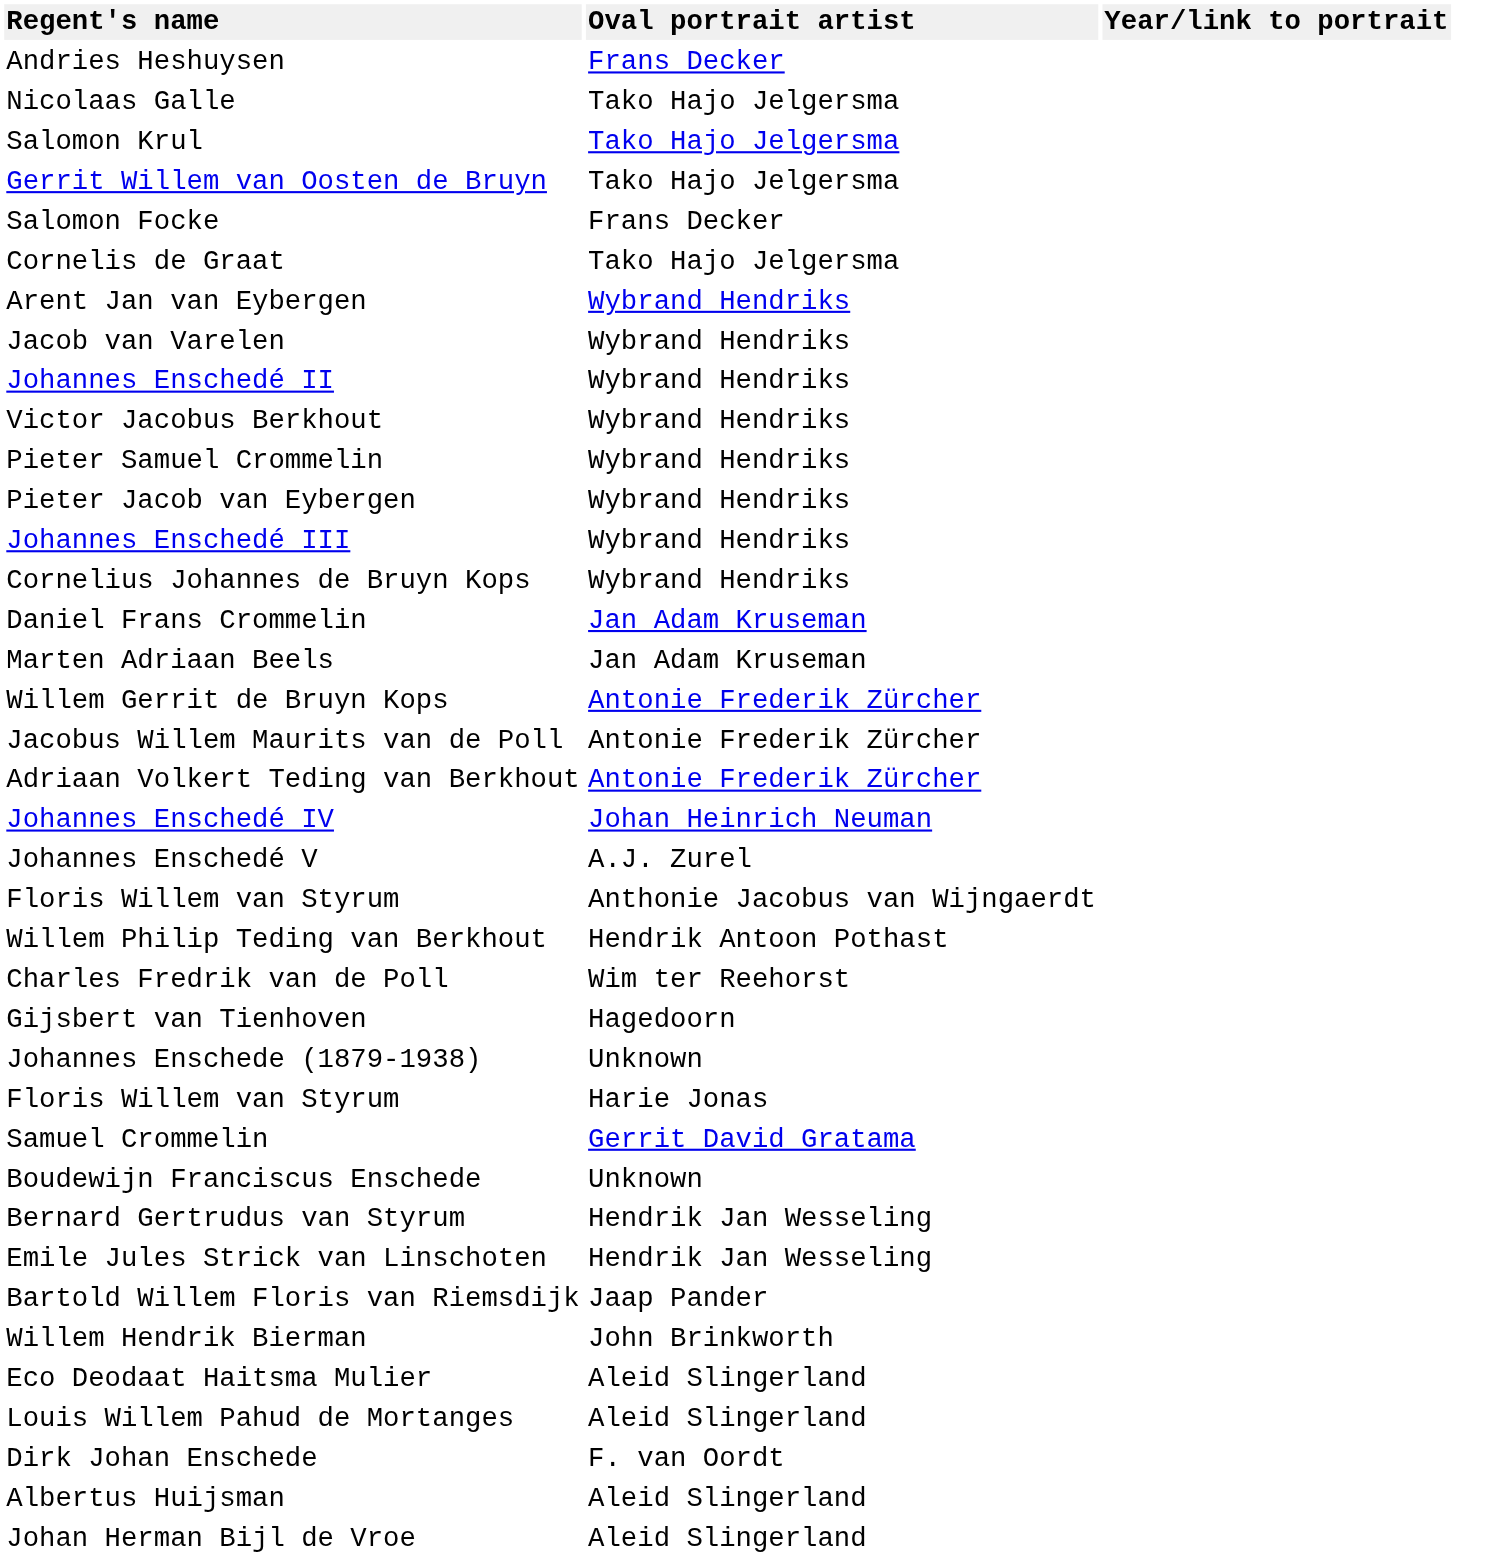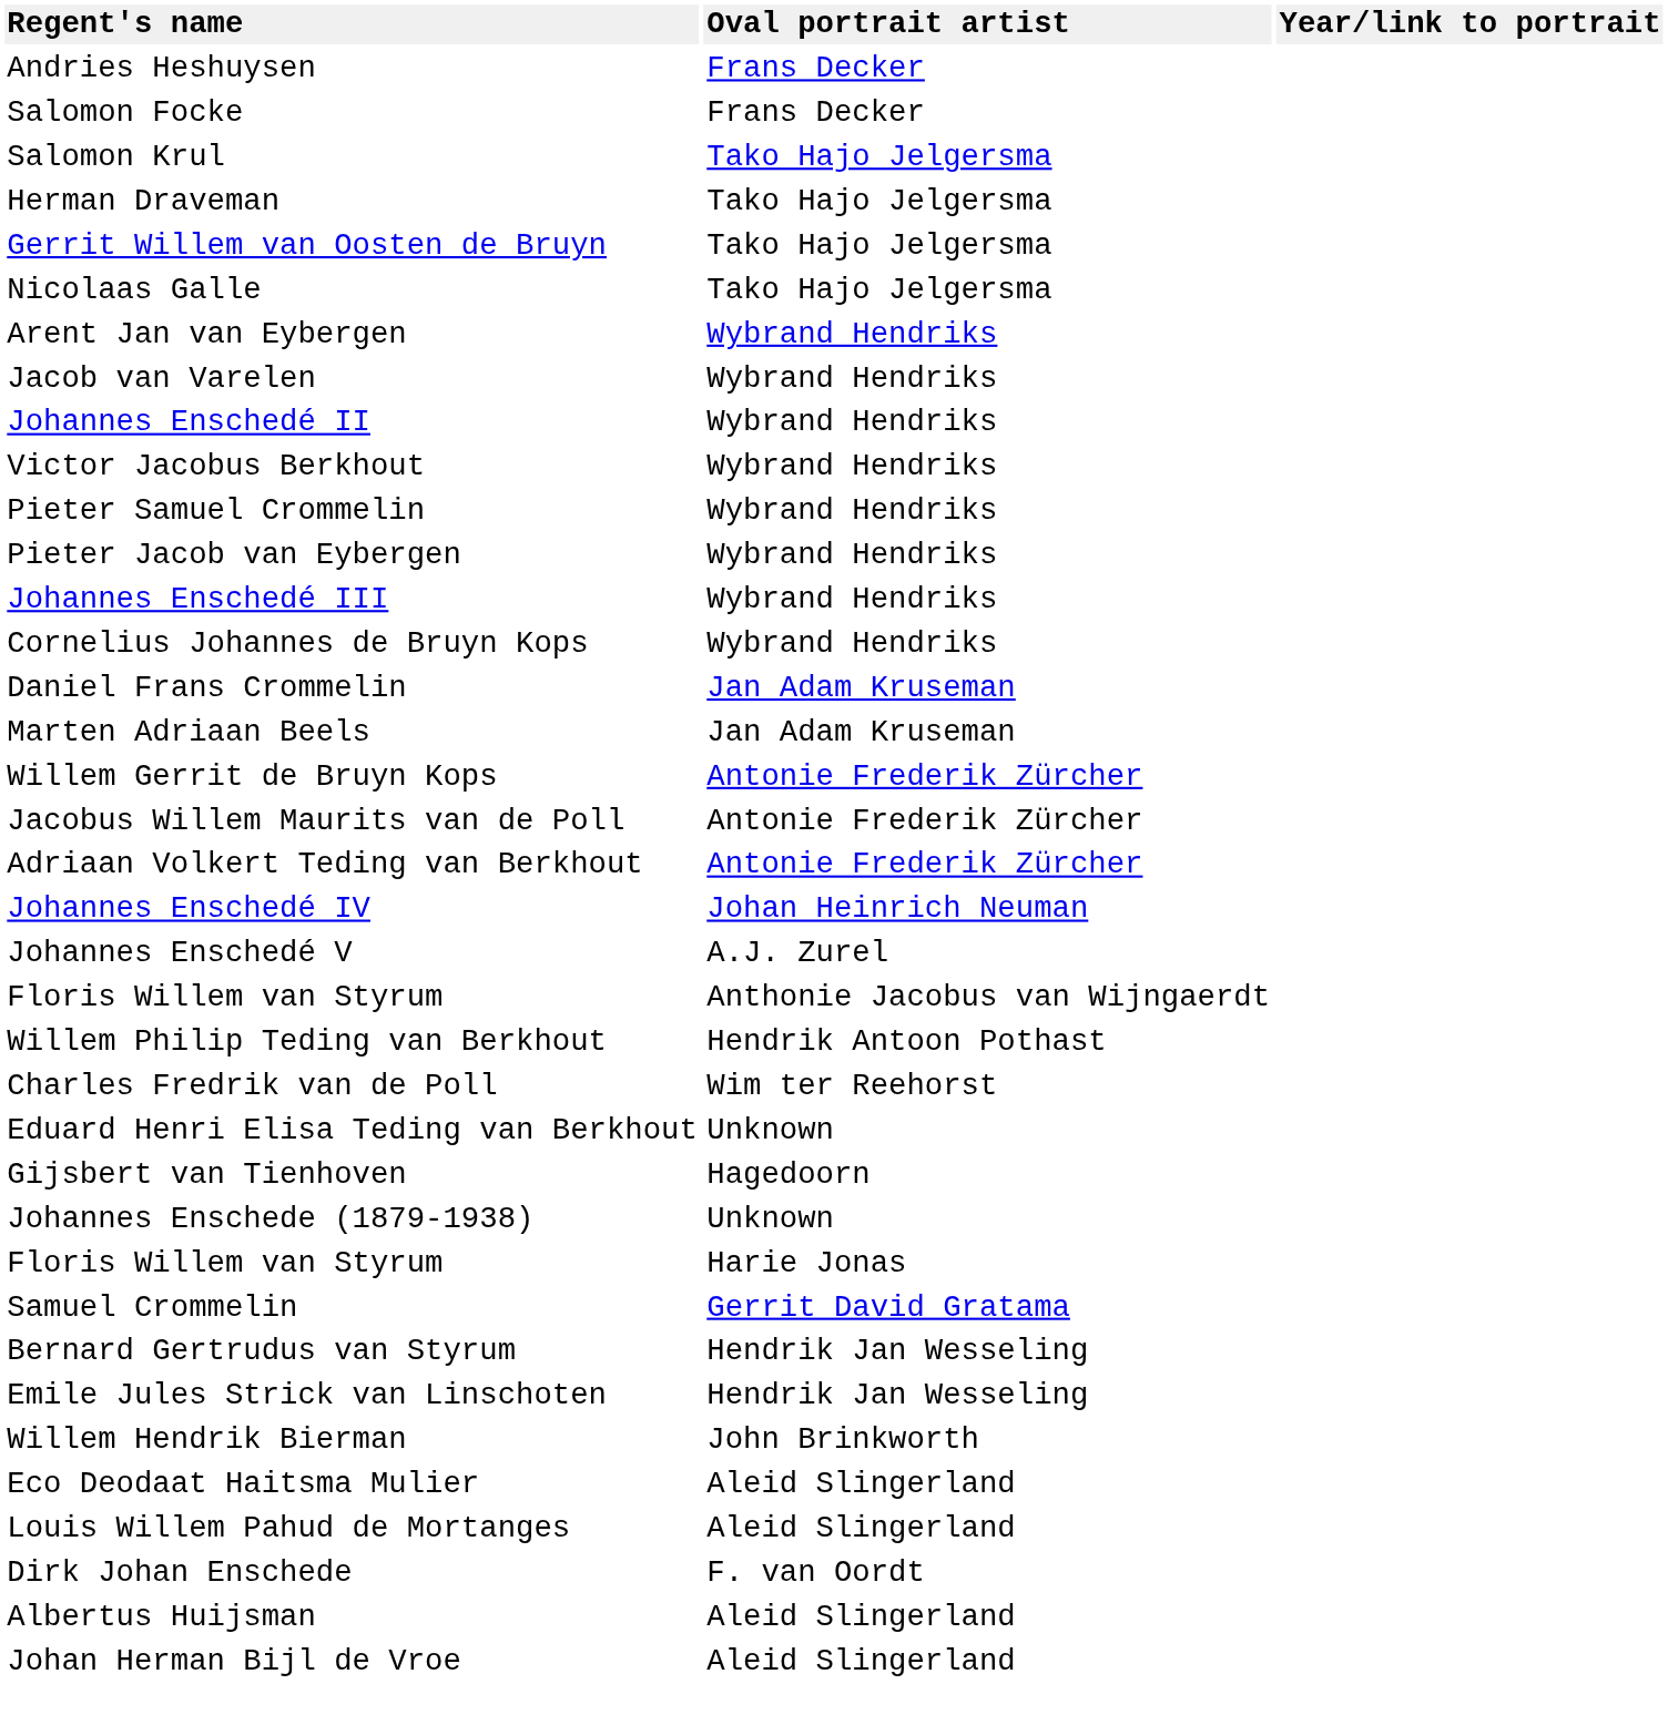rows swapped: Salomon Focke <-> Nicolaas Galle
+ row: Herman Draveman | Tako Hajo Jelgersma
- row: Cornelis de Graat | Tako Hajo Jelgersma
+ row: Eduard Henri Elisa Teding van Berkhout | Unknown
- row: Boudewijn Franciscus Enschede | Unknown
- row: Bartold Willem Floris van Riemsdijk | Jaap Pander
